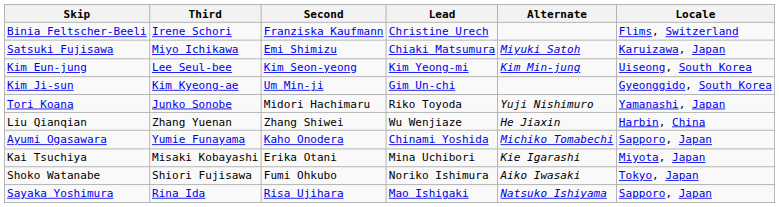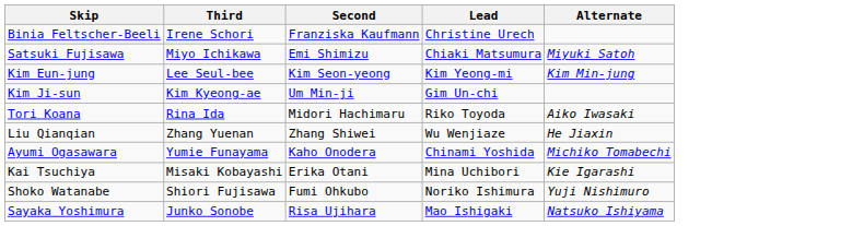- column: Locale | Flims, Switzerland | Karuizawa, Japan | Uiseong, South Korea | Gyeonggido, South Korea | Yamanashi, Japan | Harbin, China | Sapporo, Japan | Miyota, Japan | Tokyo, Japan | Sapporo, Japan
Tori Koana | Third: Junko Sonobe -> Rina Ida
Tori Koana | Alternate: Yuji Nishimuro -> Aiko Iwasaki
Shoko Watanabe | Alternate: Aiko Iwasaki -> Yuji Nishimuro
Sayaka Yoshimura | Third: Rina Ida -> Junko Sonobe
